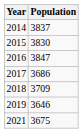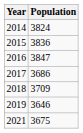2014 | Population: 3837 -> 3824
2015 | Population: 3830 -> 3836
